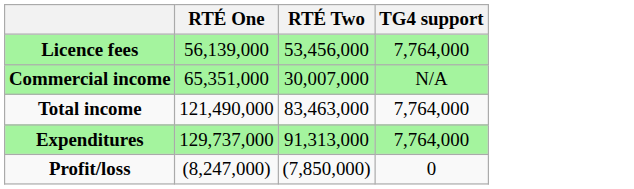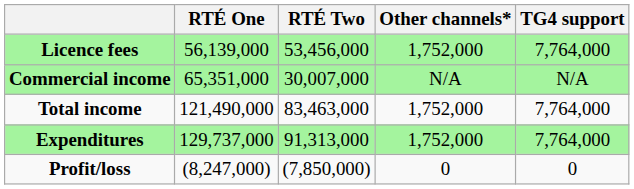+ column: Other channels* | 1,752,000 | N/A | 1,752,000 | 1,752,000 | 0
